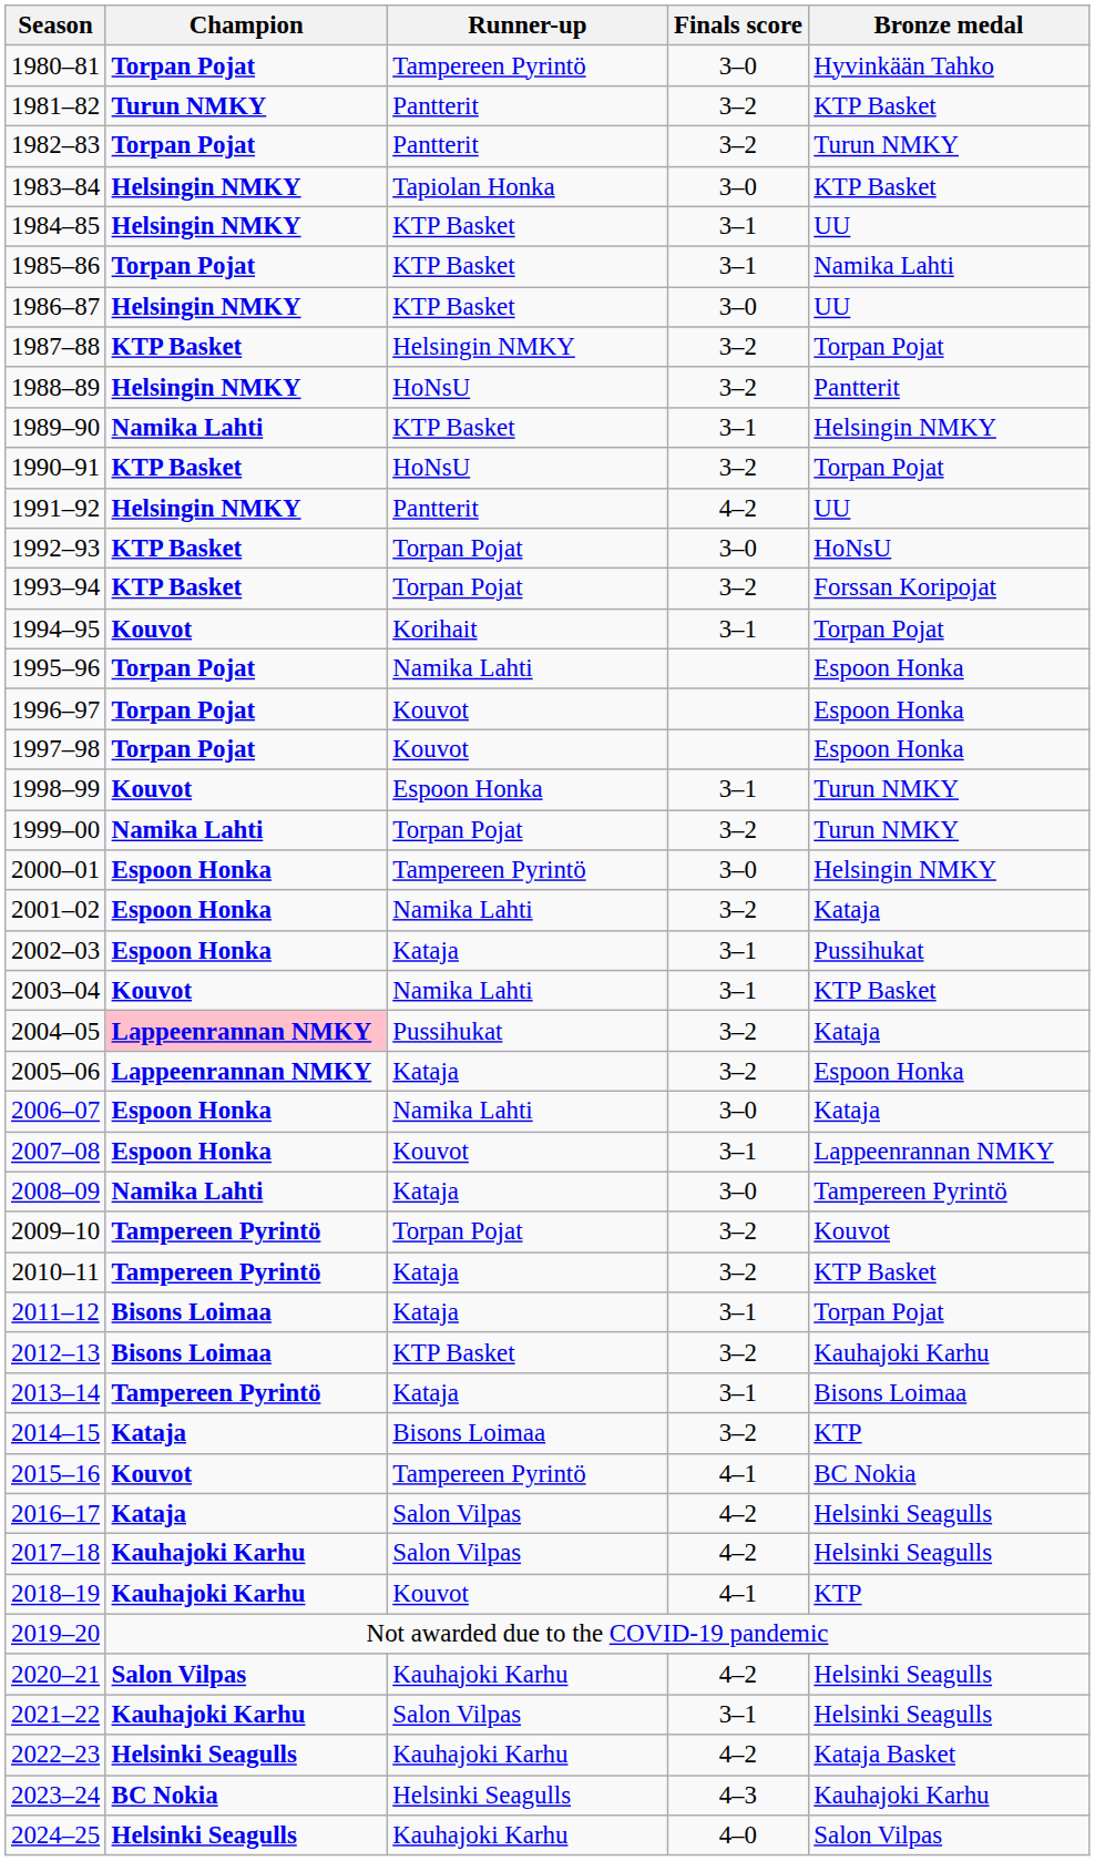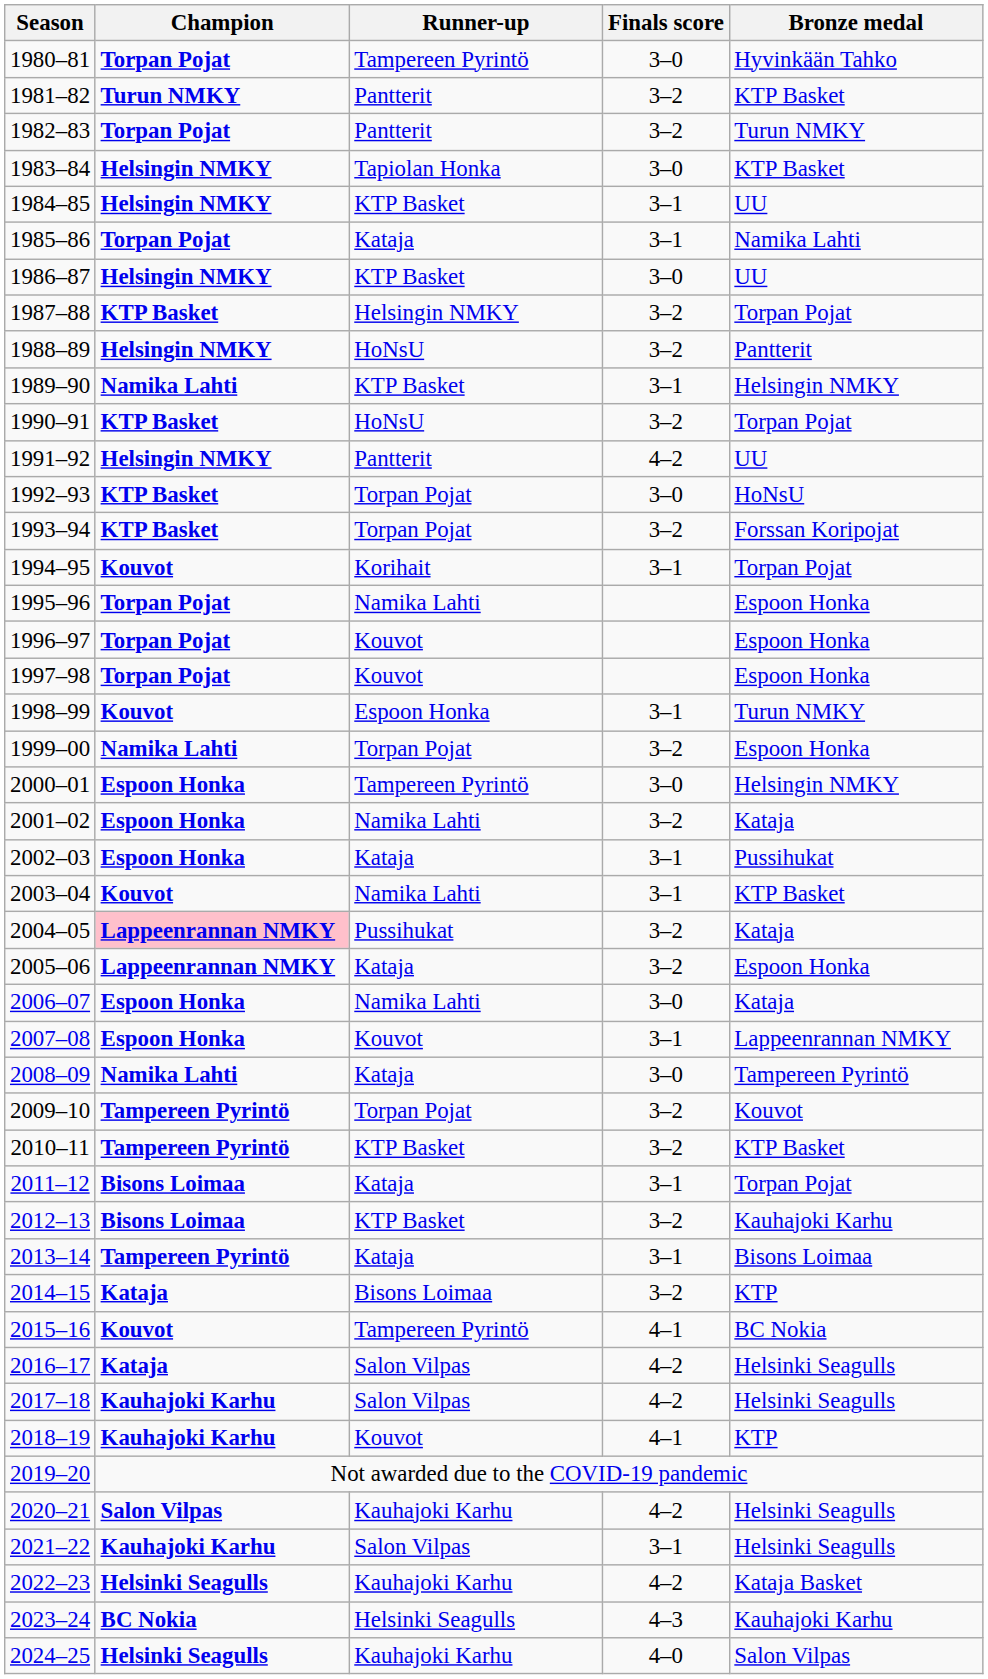1985–86 | Runner-up: KTP Basket -> Kataja
1999–00 | Bronze medal: Turun NMKY -> Espoon Honka
2010–11 | Runner-up: Kataja -> KTP Basket
